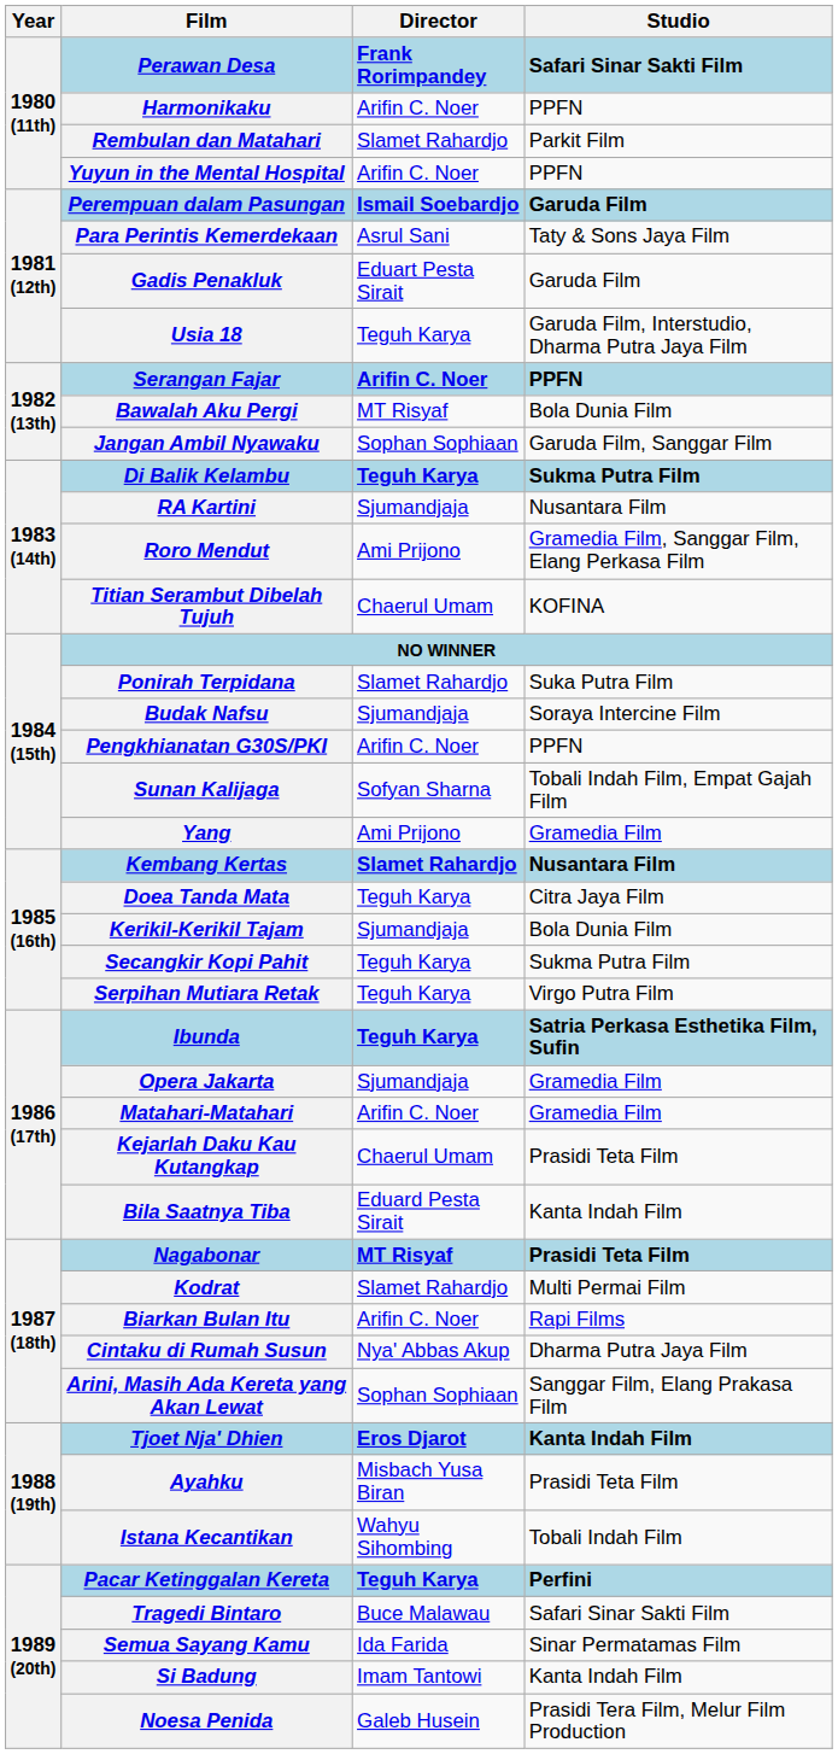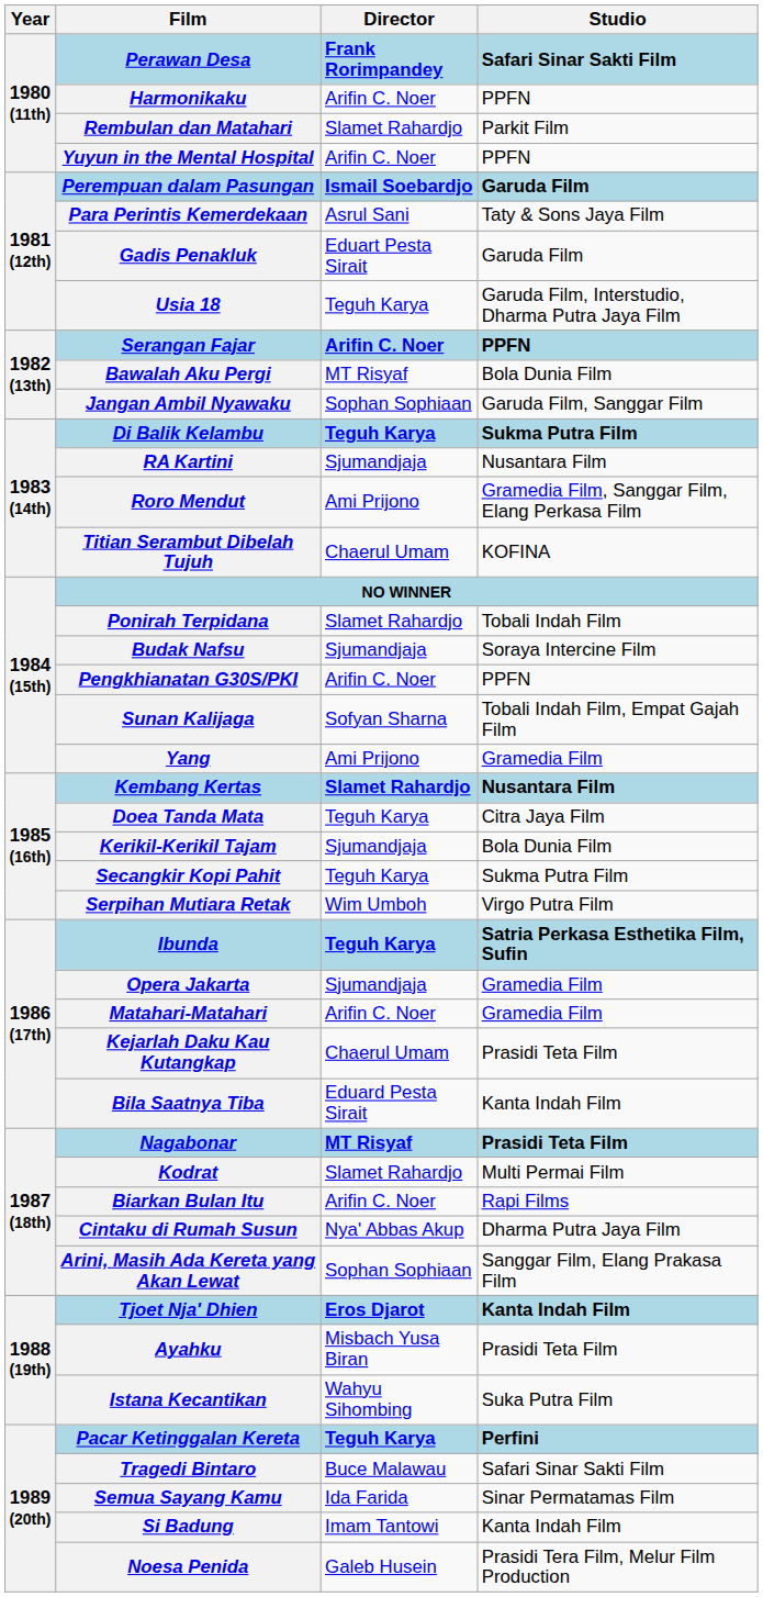Ponirah Terpidana | Studio: Suka Putra Film -> Tobali Indah Film
Serpihan Mutiara Retak | Director: Teguh Karya -> Wim Umboh
Istana Kecantikan | Studio: Tobali Indah Film -> Suka Putra Film
